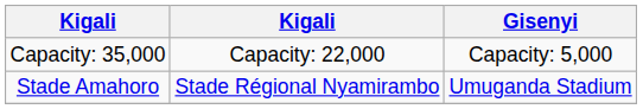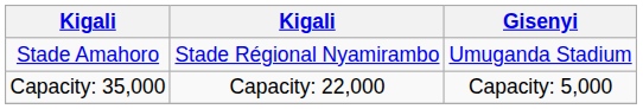rows swapped: Stade Amahoro <-> Capacity: 35,000
